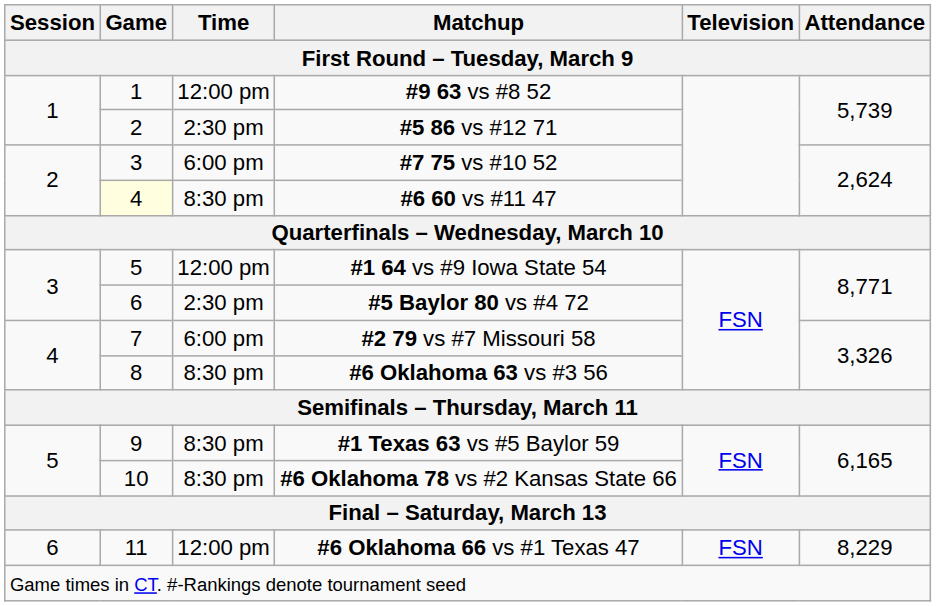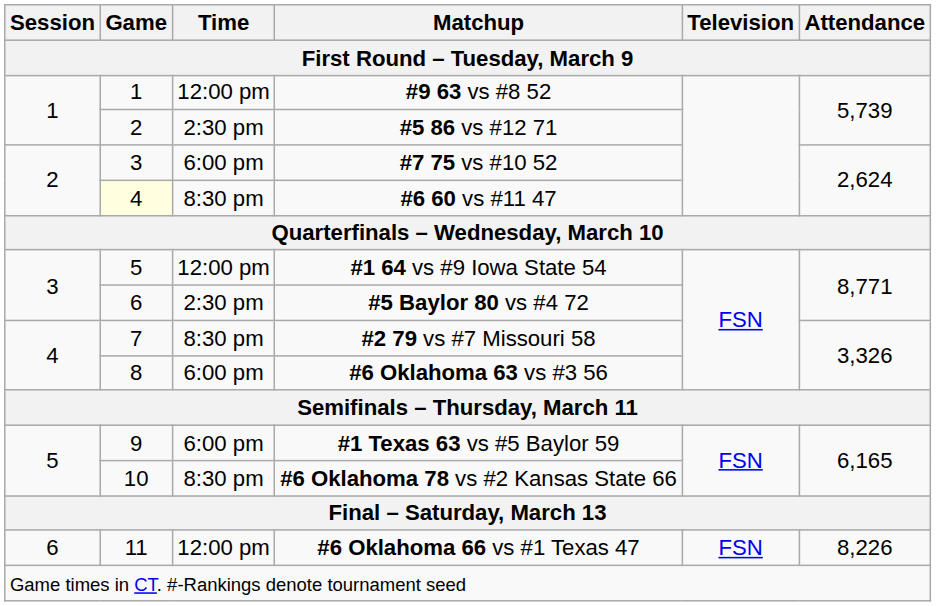#2 79 vs #7 Missouri 58 | Time: 6:00 pm -> 8:30 pm
#6 Oklahoma 63 vs #3 56 | Time: 8:30 pm -> 6:00 pm
#1 Texas 63 vs #5 Baylor 59 | Time: 8:30 pm -> 6:00 pm
#6 Oklahoma 66 vs #1 Texas 47 | Attendance: 8,229 -> 8,226
